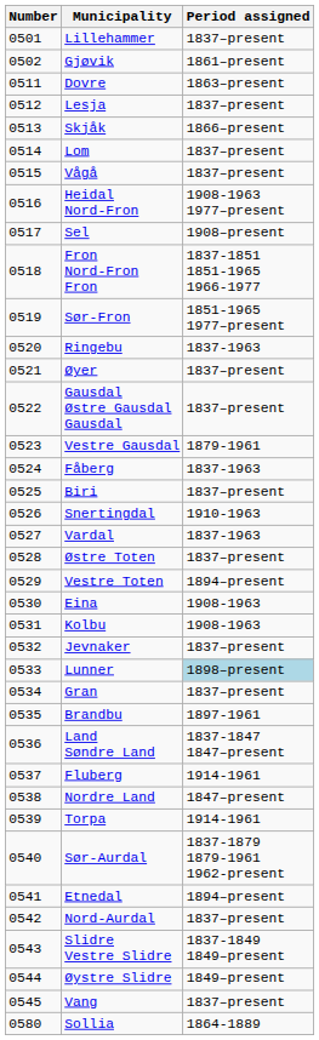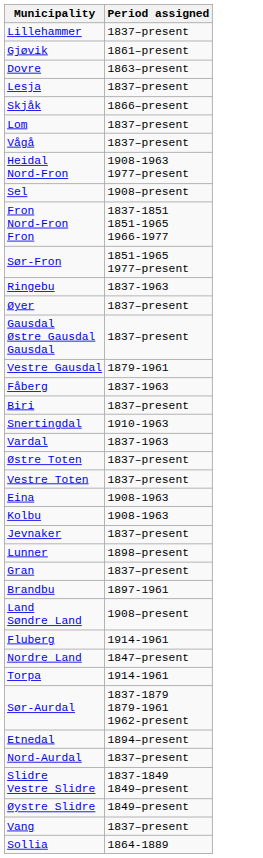- column: Number | 0501 | 0502 | 0511 | 0512 | 0513 | 0514 | 0515 | 0516 | 0517 | 0518 | 0519 | 0520 | 0521 | 0522 | 0523 | 0524 | 0525 | 0526 | 0527 | 0528 | 0529 | 0530 | 0531 | 0532 | 0533 | 0534 | 0535 | 0536 | 0537 | 0538 | 0539 | 0540 | 0541 | 0542 | 0543 | 0544 | 0545 | 0580
Vestre Toten | Period assigned: 1894–present -> 1837–present
Lunner | Period assigned: lightblue background -> no background
Land Søndre Land | Period assigned: 1837-1847 1847–present -> 1908–present
